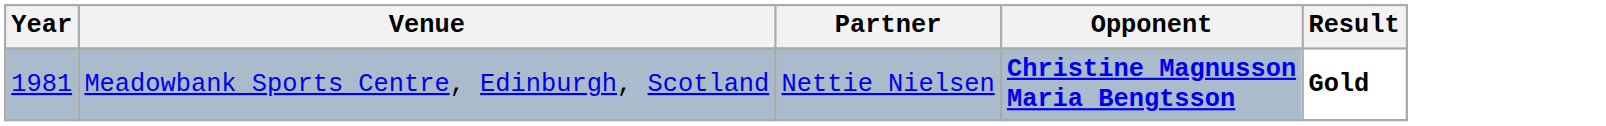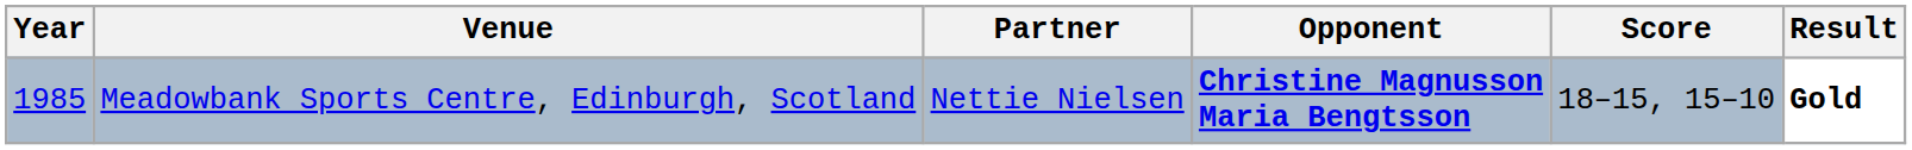+ column: Score | 18–15, 15–10
Meadowbank Sports Centre, Edinburgh, Scotland | Year: 1981 -> 1985
